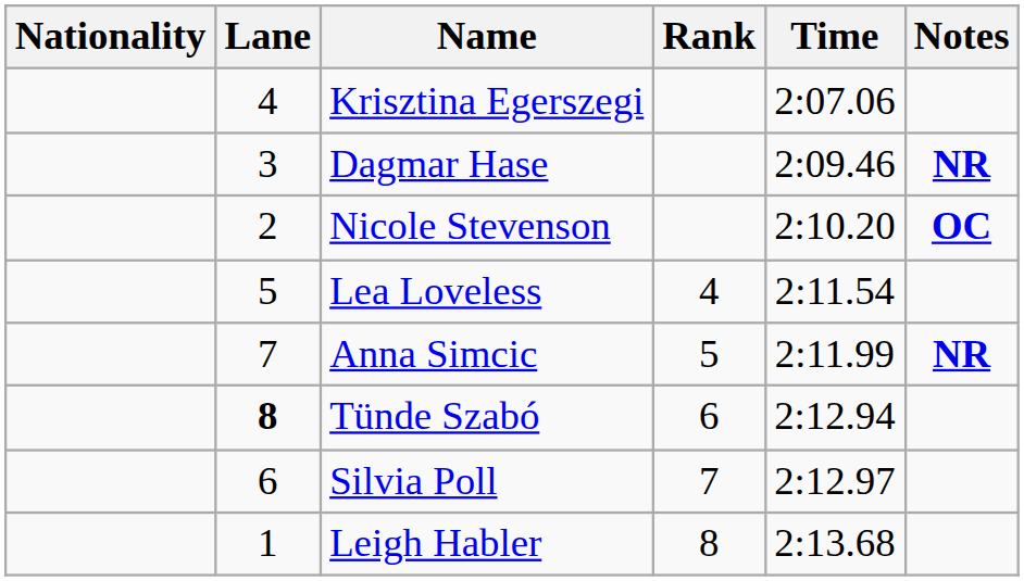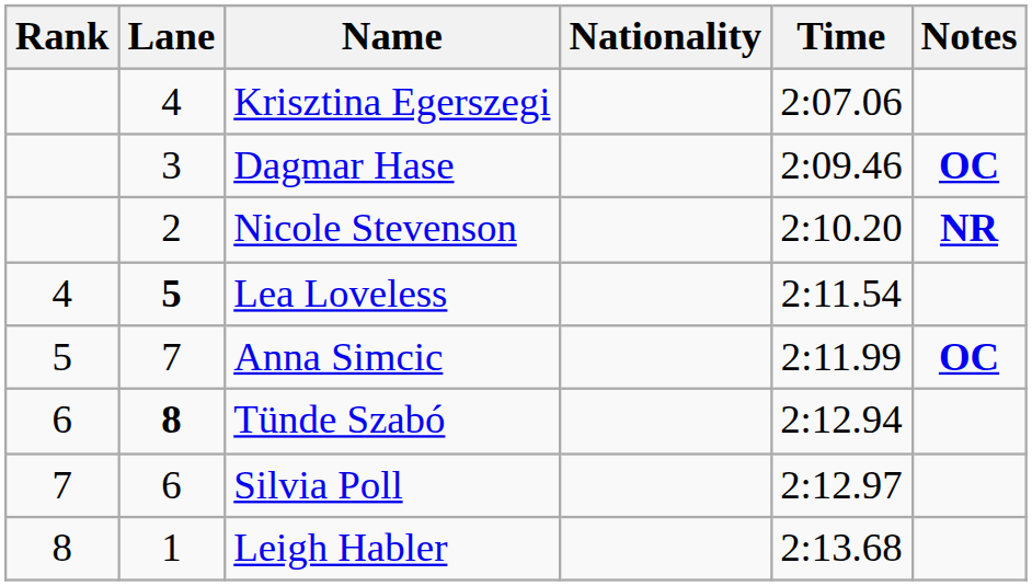columns swapped: Rank <-> Nationality
Dagmar Hase | Notes: NR -> OC
Nicole Stevenson | Notes: OC -> NR
Lea Loveless | Lane: normal -> bold
Anna Simcic | Notes: NR -> OC
